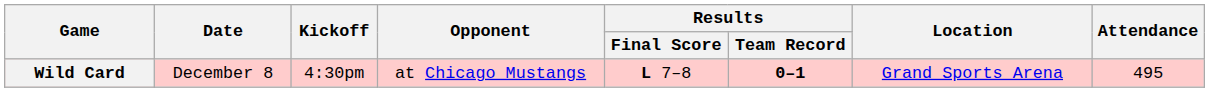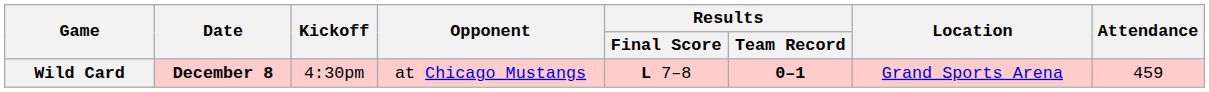Wild Card | Date: normal -> bold
Wild Card | Attendance: 495 -> 459
